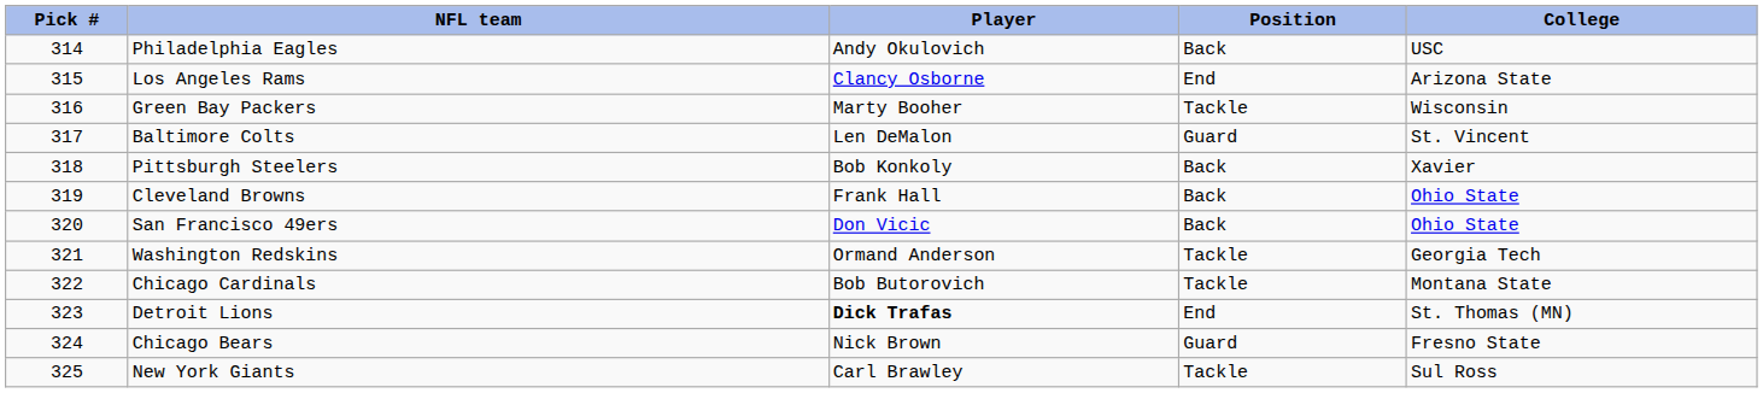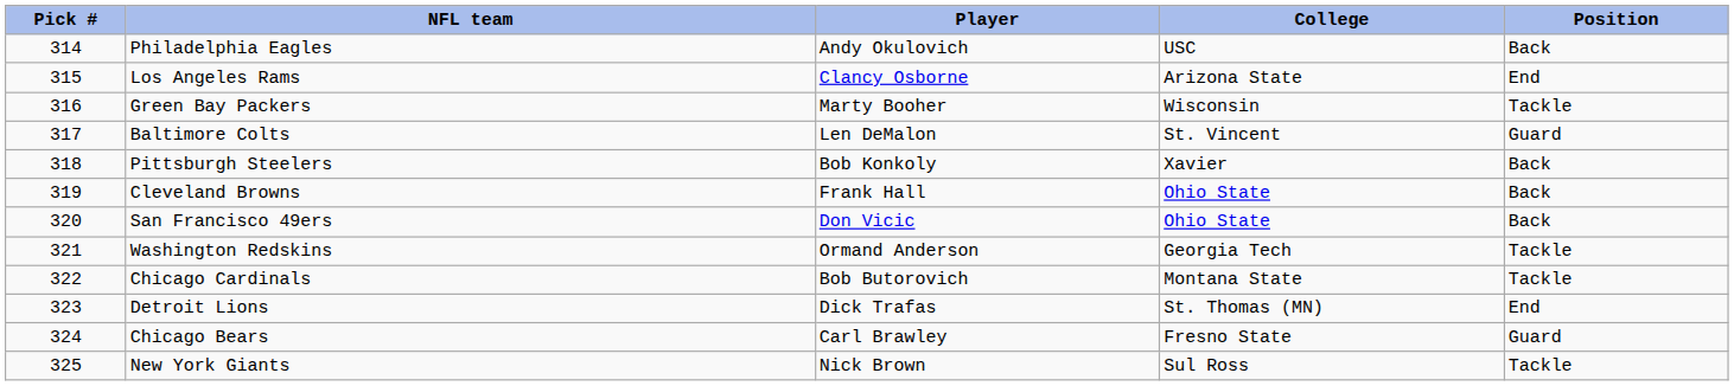columns swapped: Position <-> College
Detroit Lions | Player: bold -> normal
Chicago Bears | Player: Nick Brown -> Carl Brawley
New York Giants | Player: Carl Brawley -> Nick Brown
